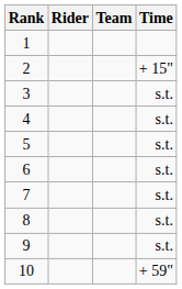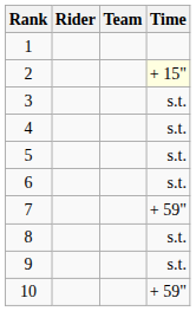2 | Time: no background -> lightyellow background
7 | Time: s.t. -> + 59"
